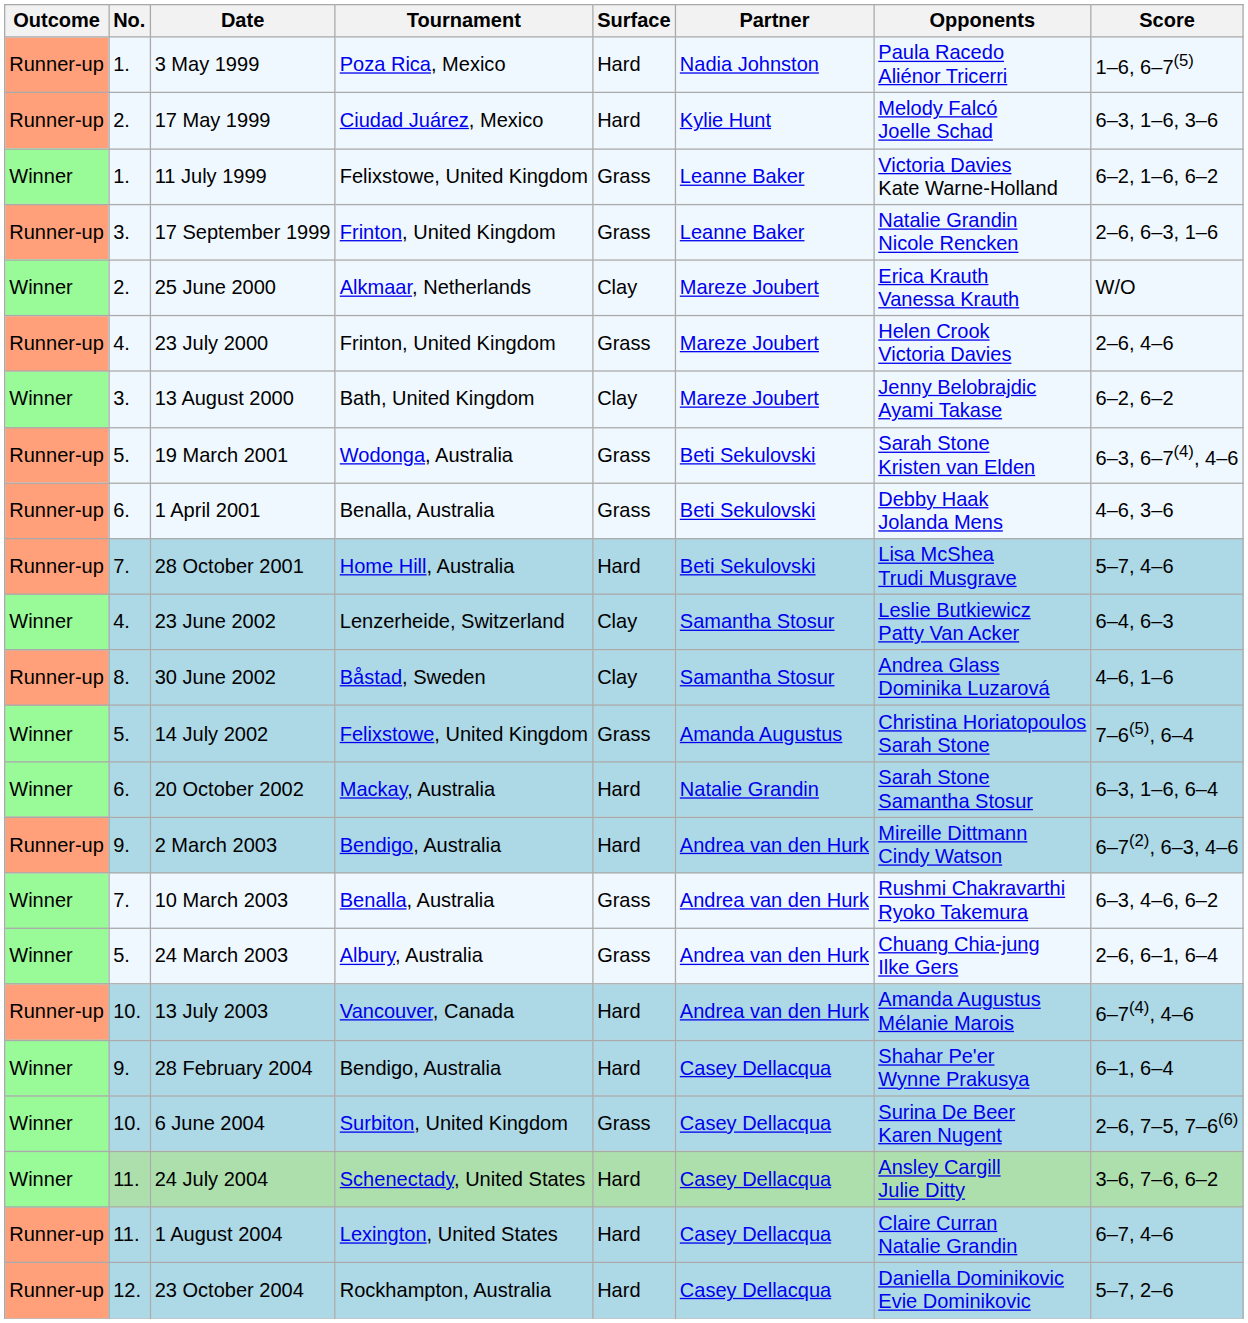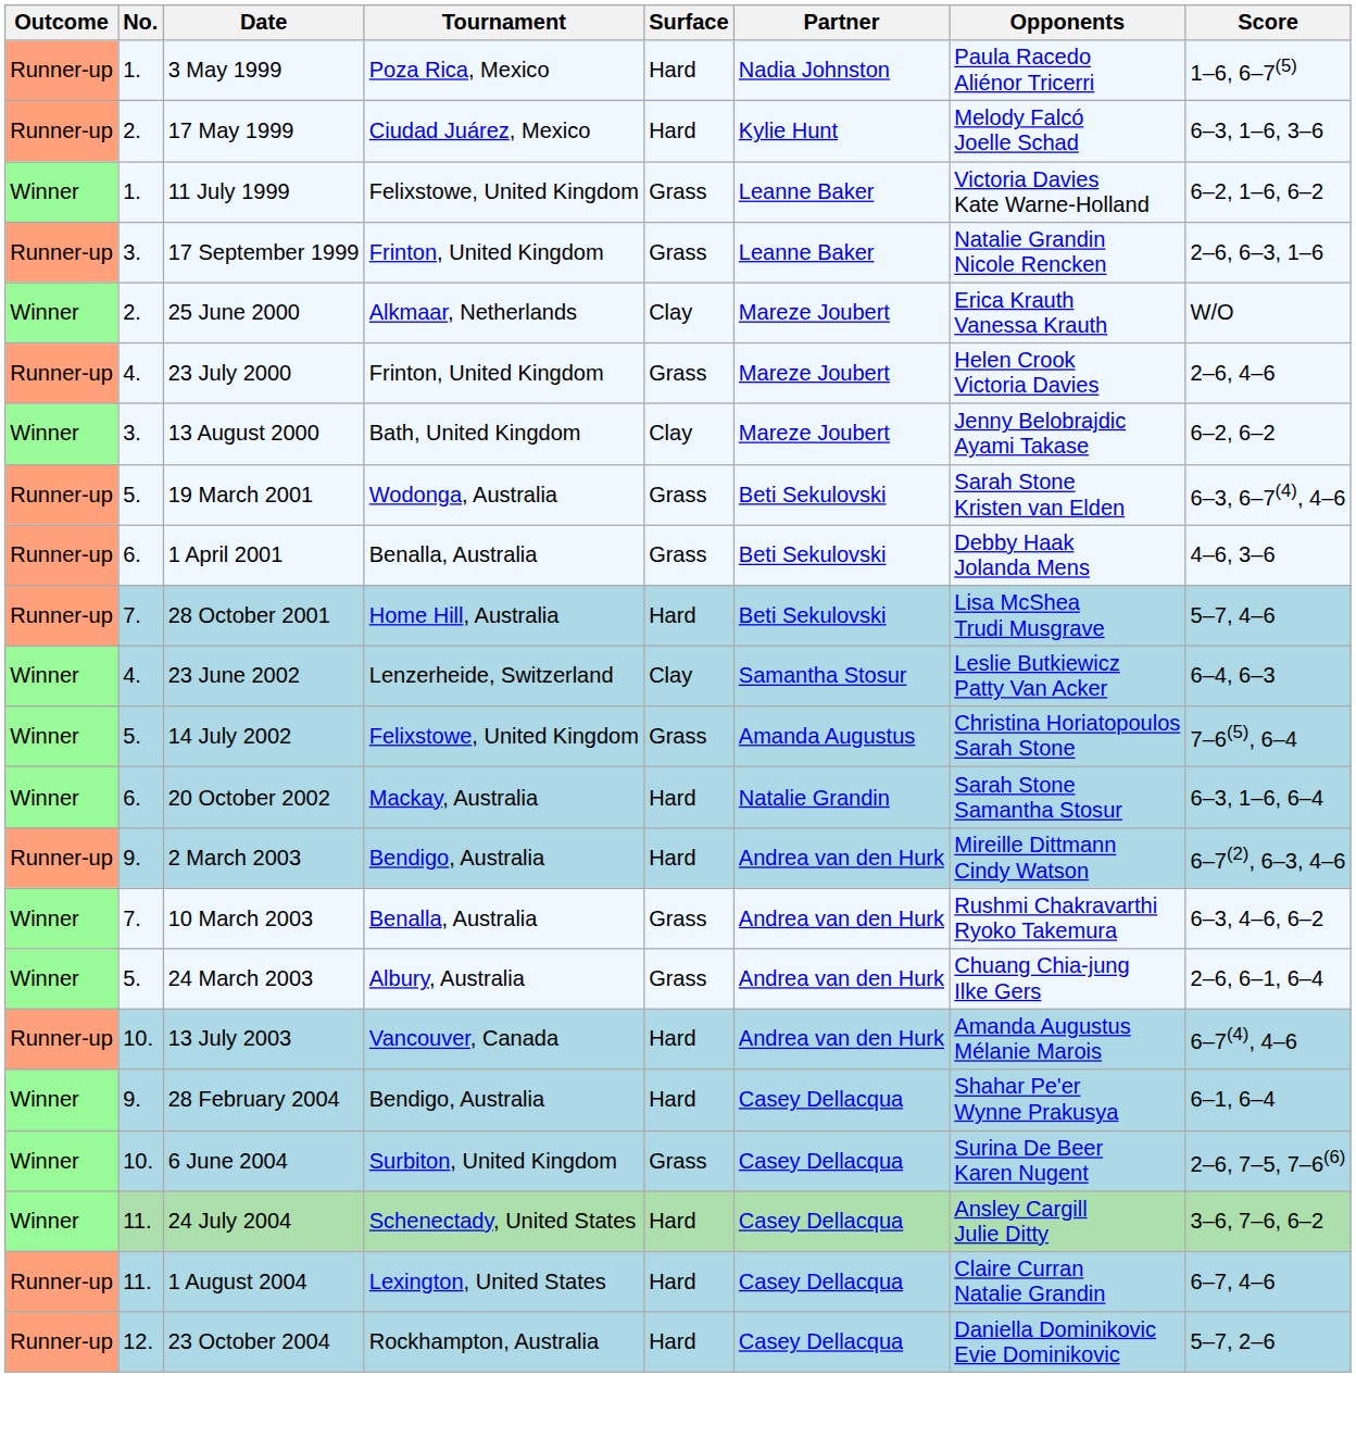- row: Runner-up | 8. | 30 June 2002 | Båstad, Sweden | Clay | Samantha Stosur | Andrea Glass Dominika Luzarová | 4–6, 1–6
